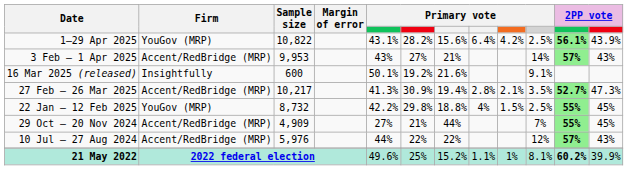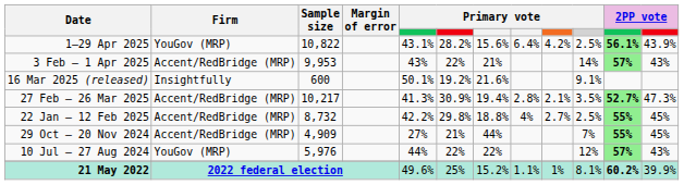3 Feb – 1 Apr 2025 | column 6: 27% -> 22%
22 Jan – 12 Feb 2025 | Firm: YouGov (MRP) -> Accent/RedBridge (MRP)
22 Jan – 12 Feb 2025 | column 9: 1.5% -> 2.7%
10 Jul – 27 Aug 2024 | Firm: Accent/RedBridge (MRP) -> YouGov (MRP)
